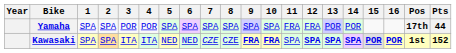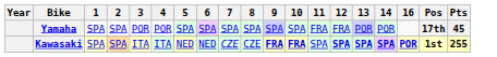- column: 15 | POR
Yamaha | Pts: 44 -> 45
Kawasaki | Pts: 152 -> 255
